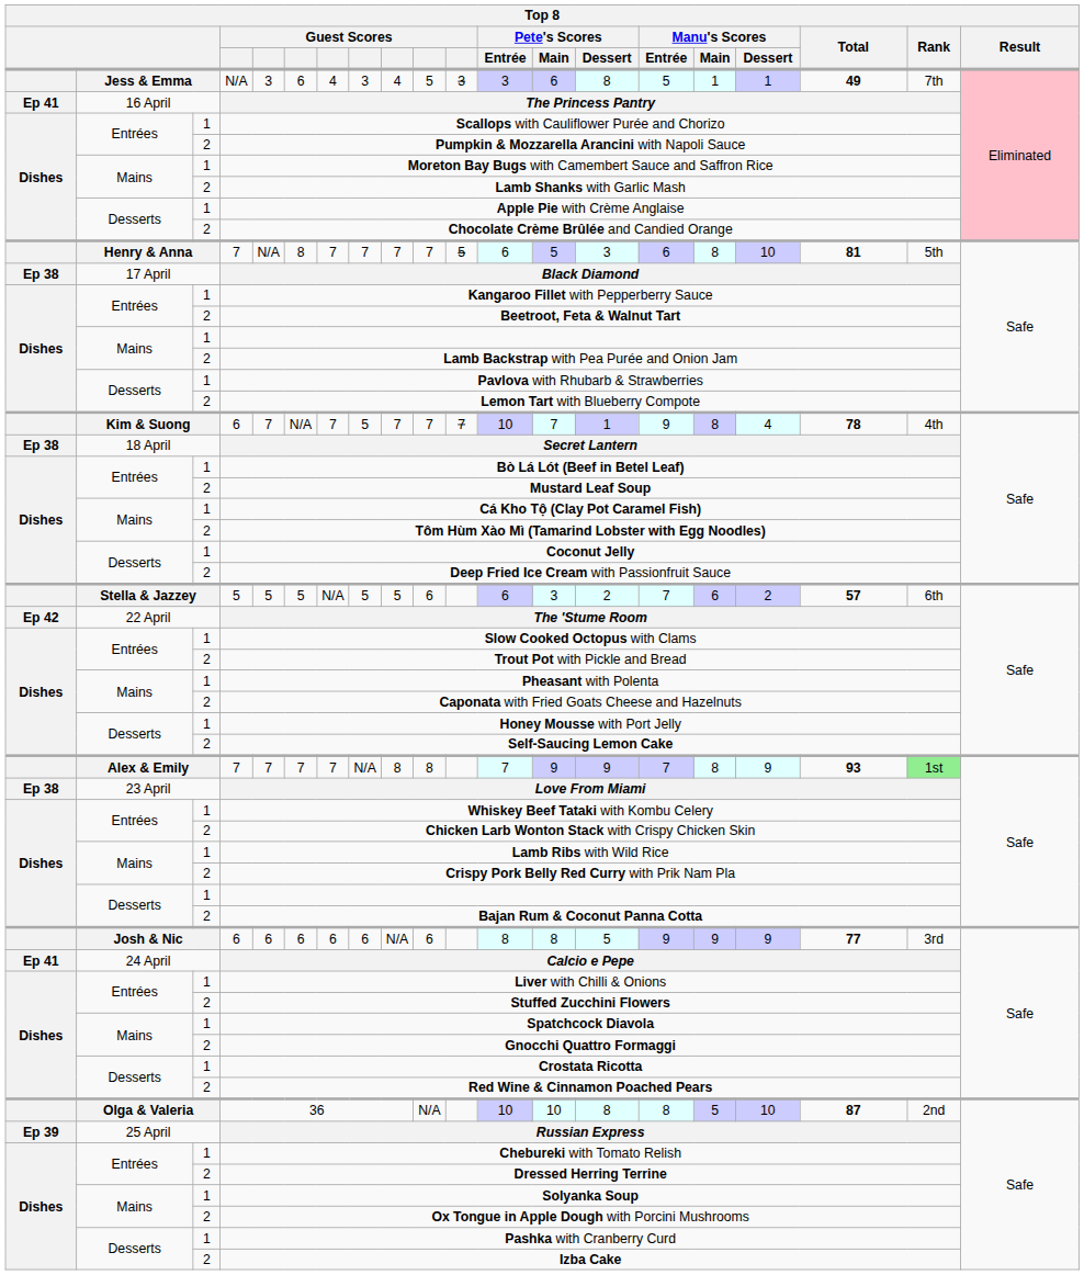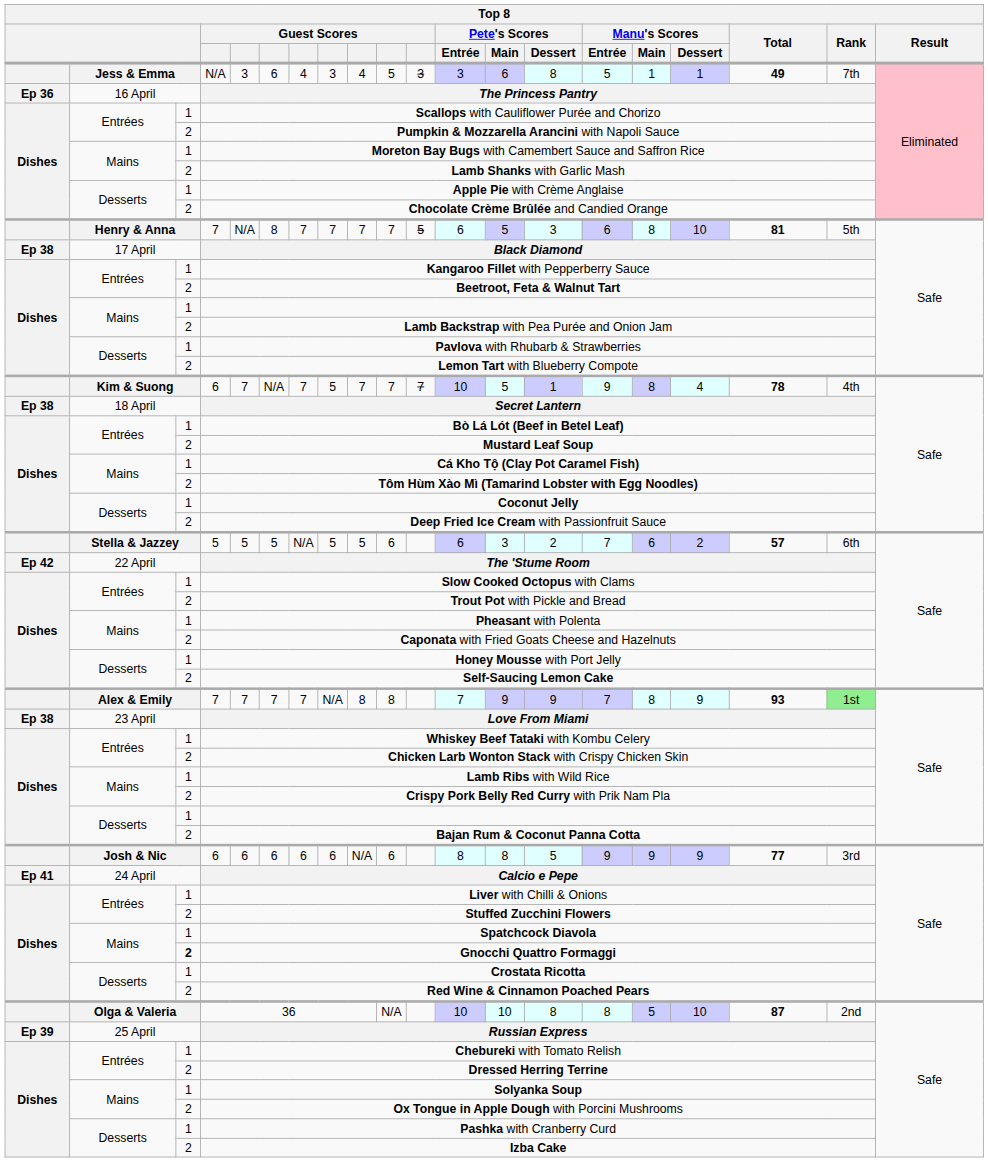The Princess Pantry | column 1: Ep 41 -> Ep 36
Kim & Suong / 6 | Pete's Scores / Main: 7 -> 5
Gnocchi Quattro Formaggi | column 3: normal -> bold
